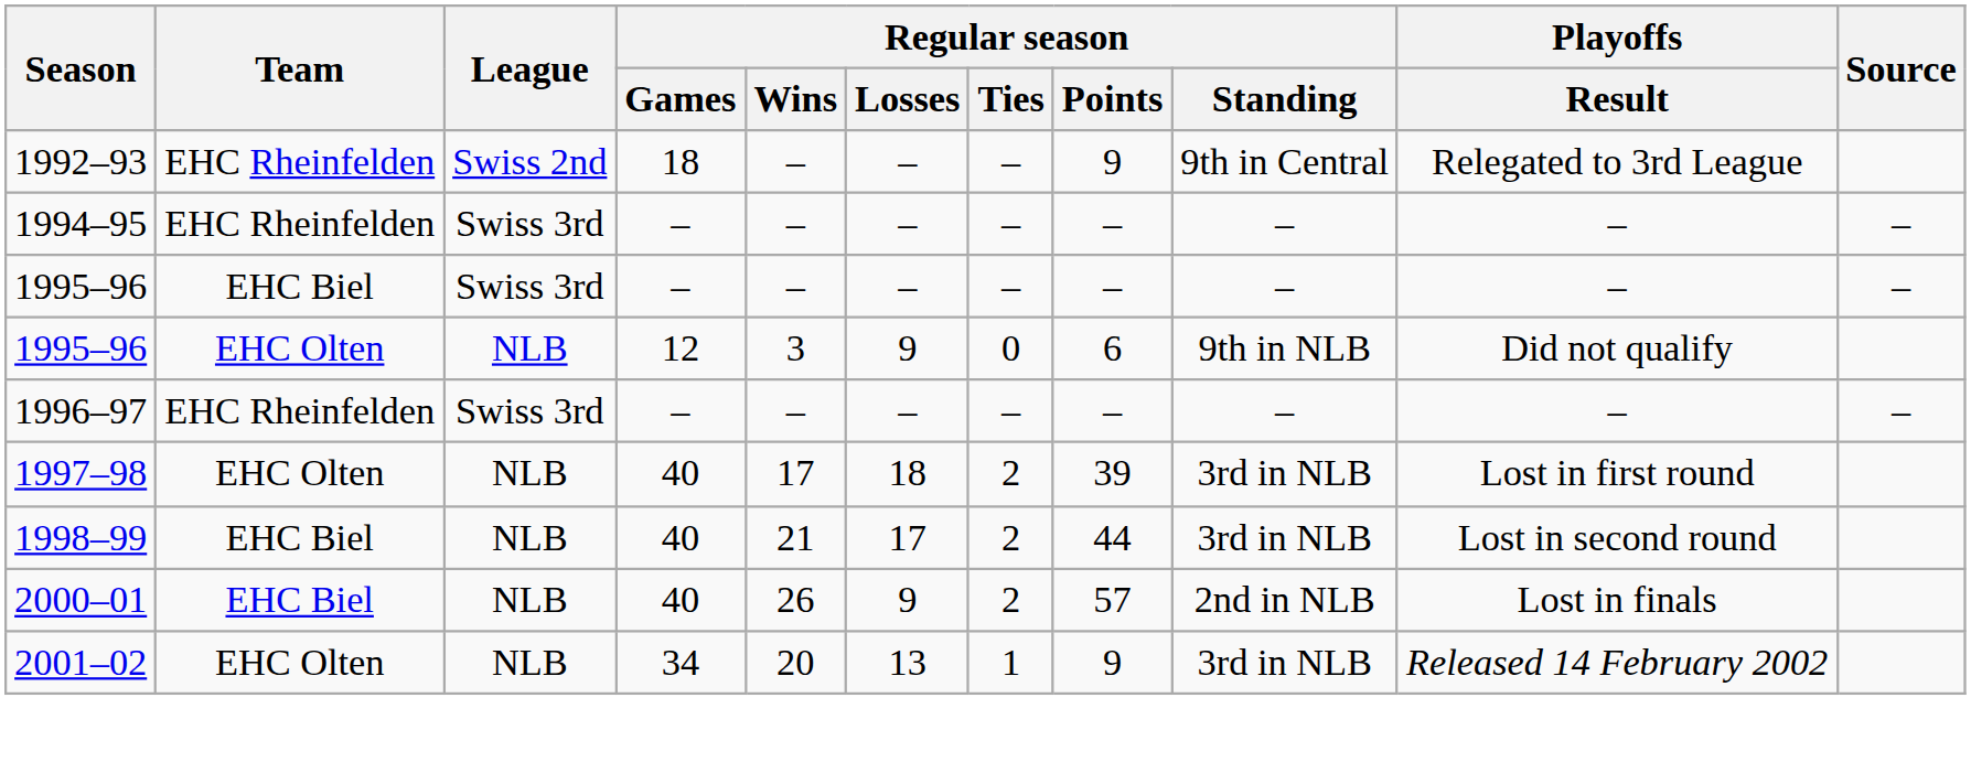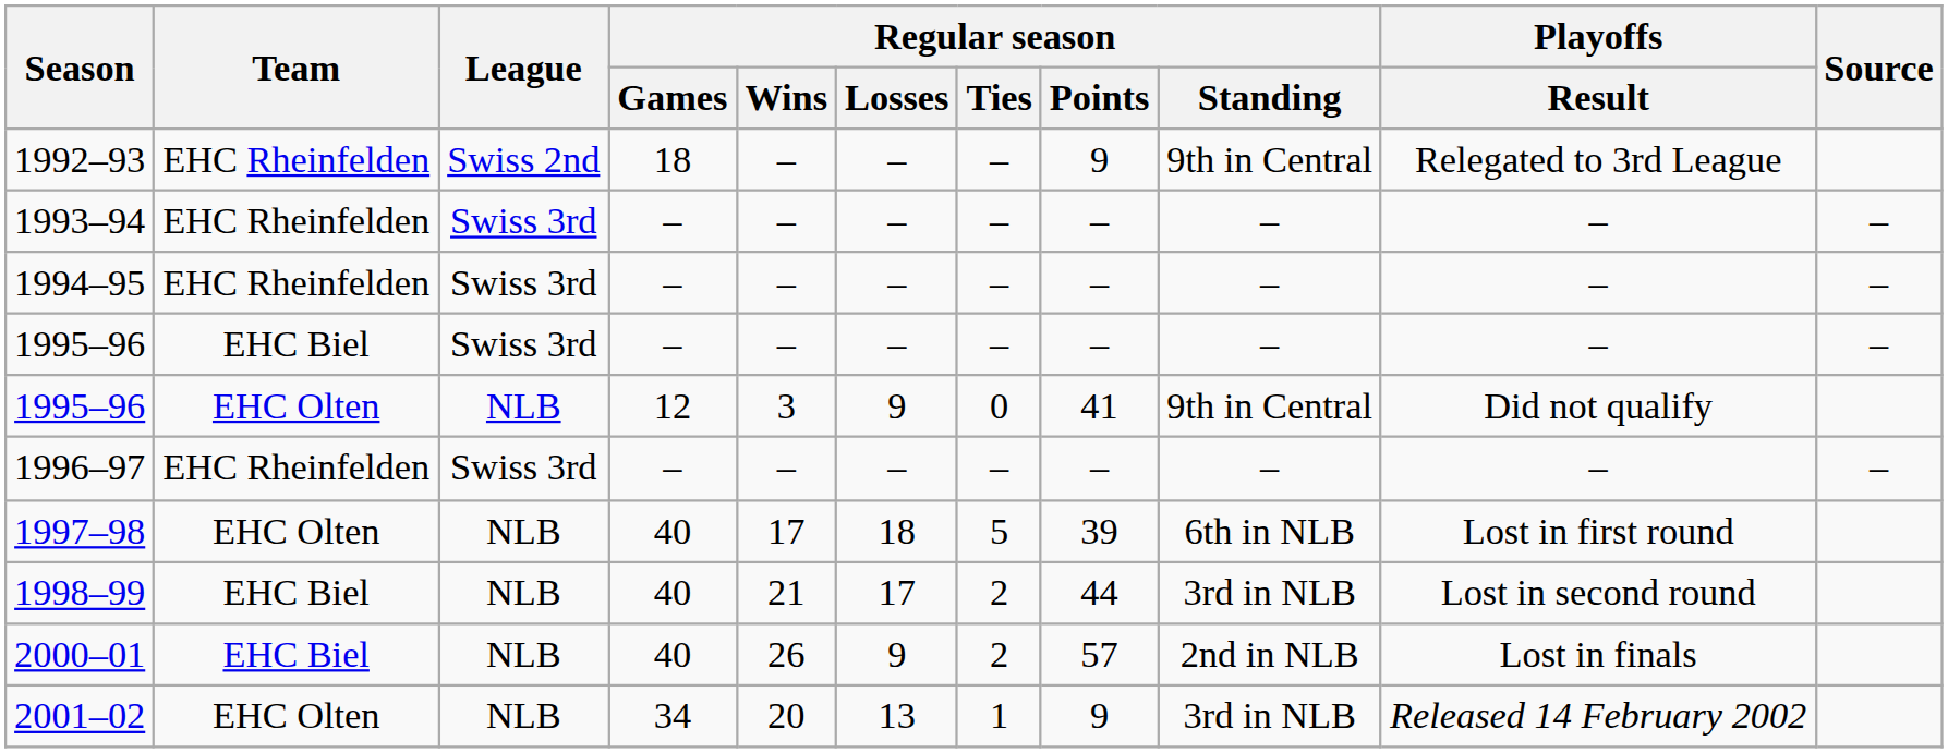+ row: 1993–94 | EHC Rheinfelden | Swiss 3rd | – | – | – | – | – | – | – | –
1995–96 / 12 | Regular season / Points: 6 -> 41
1995–96 / 12 | Regular season / Standing: 9th in NLB -> 9th in Central
1997–98 | Regular season / Ties: 2 -> 5
1997–98 | Regular season / Standing: 3rd in NLB -> 6th in NLB
